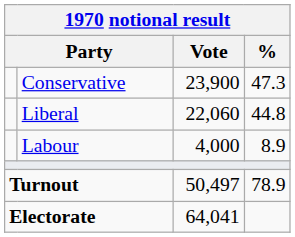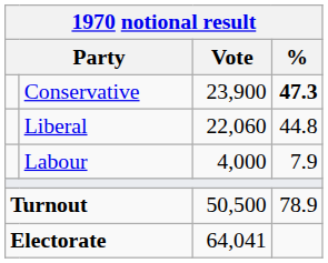Conservative | %: normal -> bold
Labour | %: 8.9 -> 7.9
Turnout | Vote: 50,497 -> 50,500
